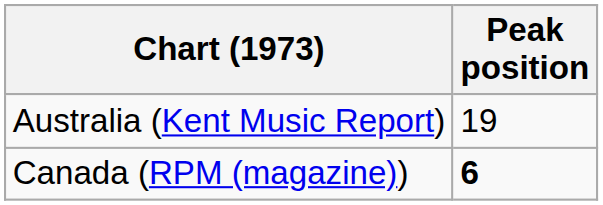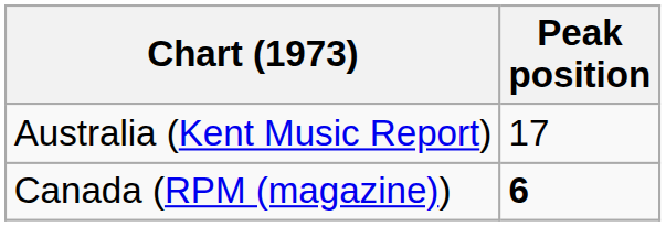Australia (Kent Music Report) | Peak position: 19 -> 17
